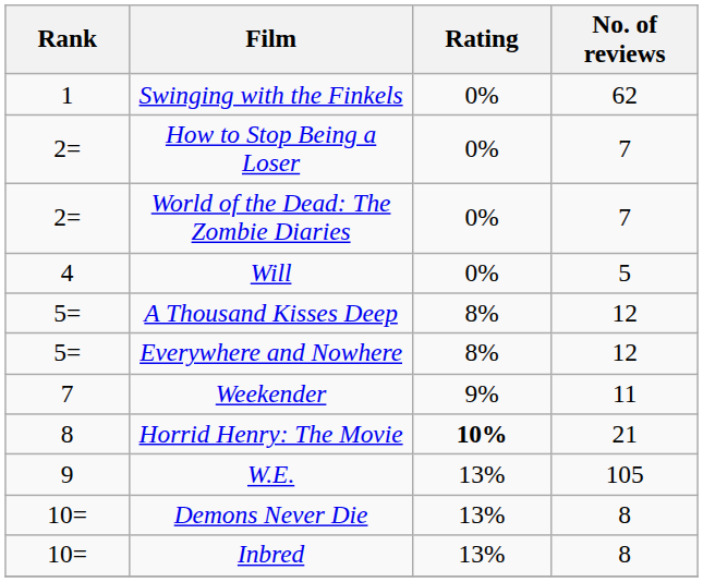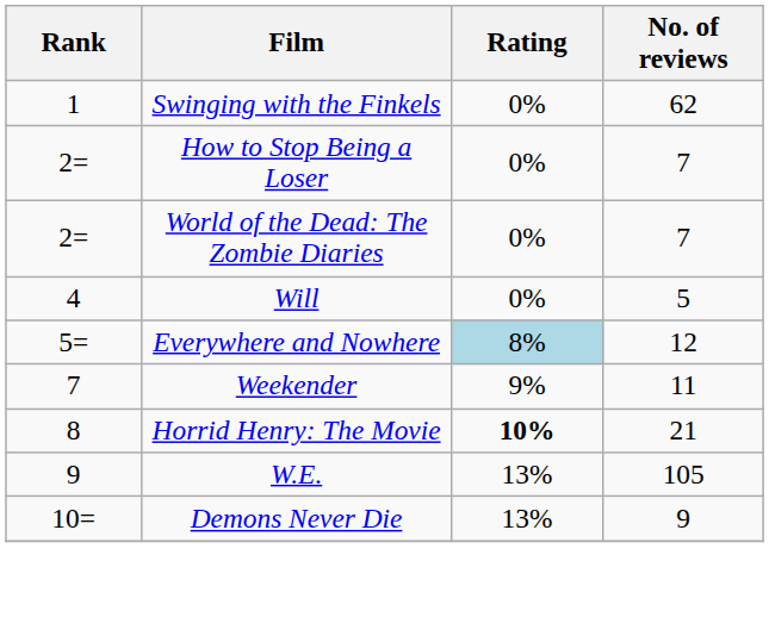- row: 5= | A Thousand Kisses Deep | 8% | 12
Everywhere and Nowhere | Rating: no background -> lightblue background
Demons Never Die | No. of reviews: 8 -> 9
- row: 10= | Inbred | 13% | 8
